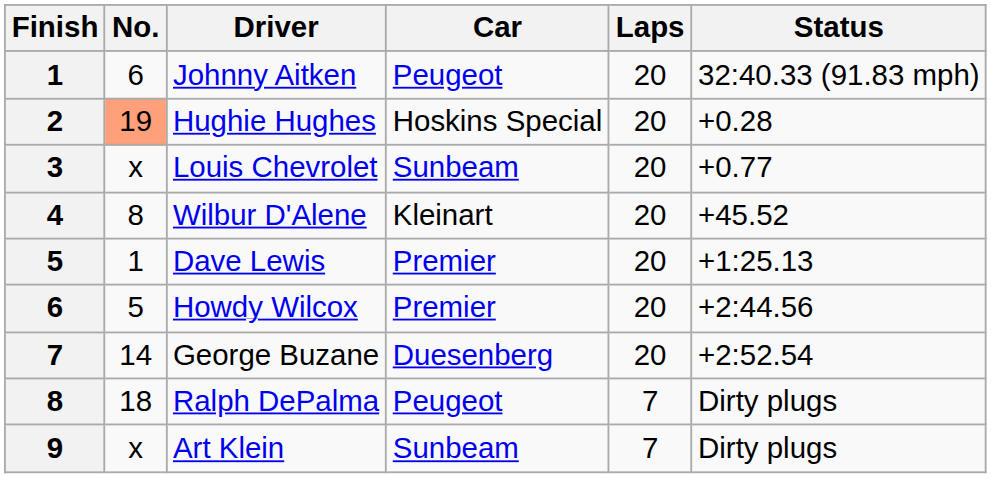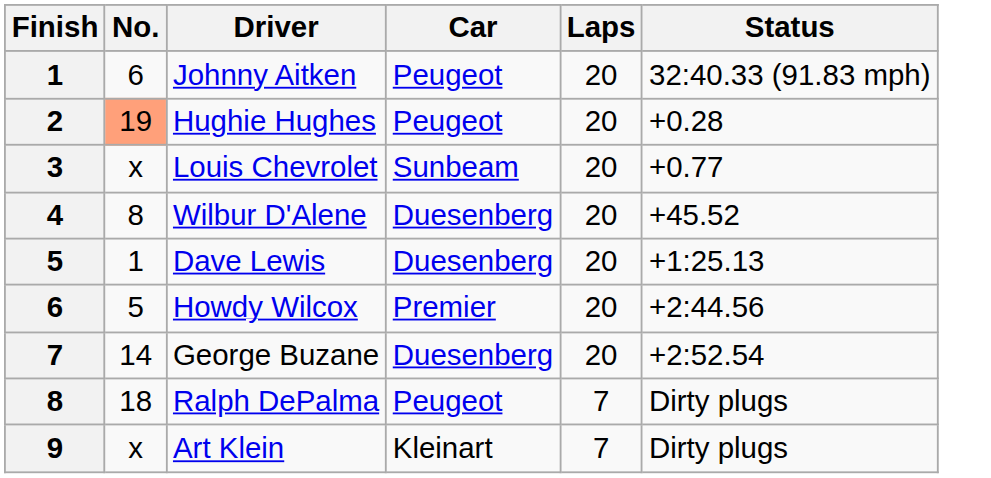Hughie Hughes | Car: Hoskins Special -> Peugeot
Wilbur D'Alene | Car: Kleinart -> Duesenberg
Dave Lewis | Car: Premier -> Duesenberg
Art Klein | Car: Sunbeam -> Kleinart
